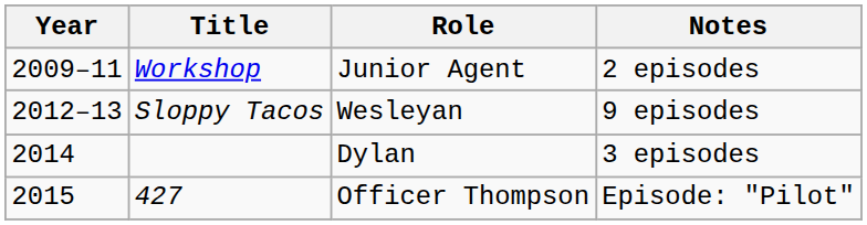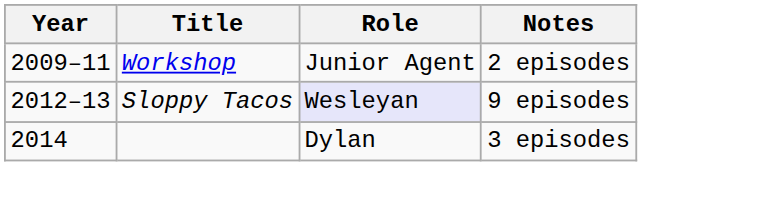Sloppy Tacos | Role: no background -> lavender background
- row: 2015 | 427 | Officer Thompson | Episode: "Pilot"
